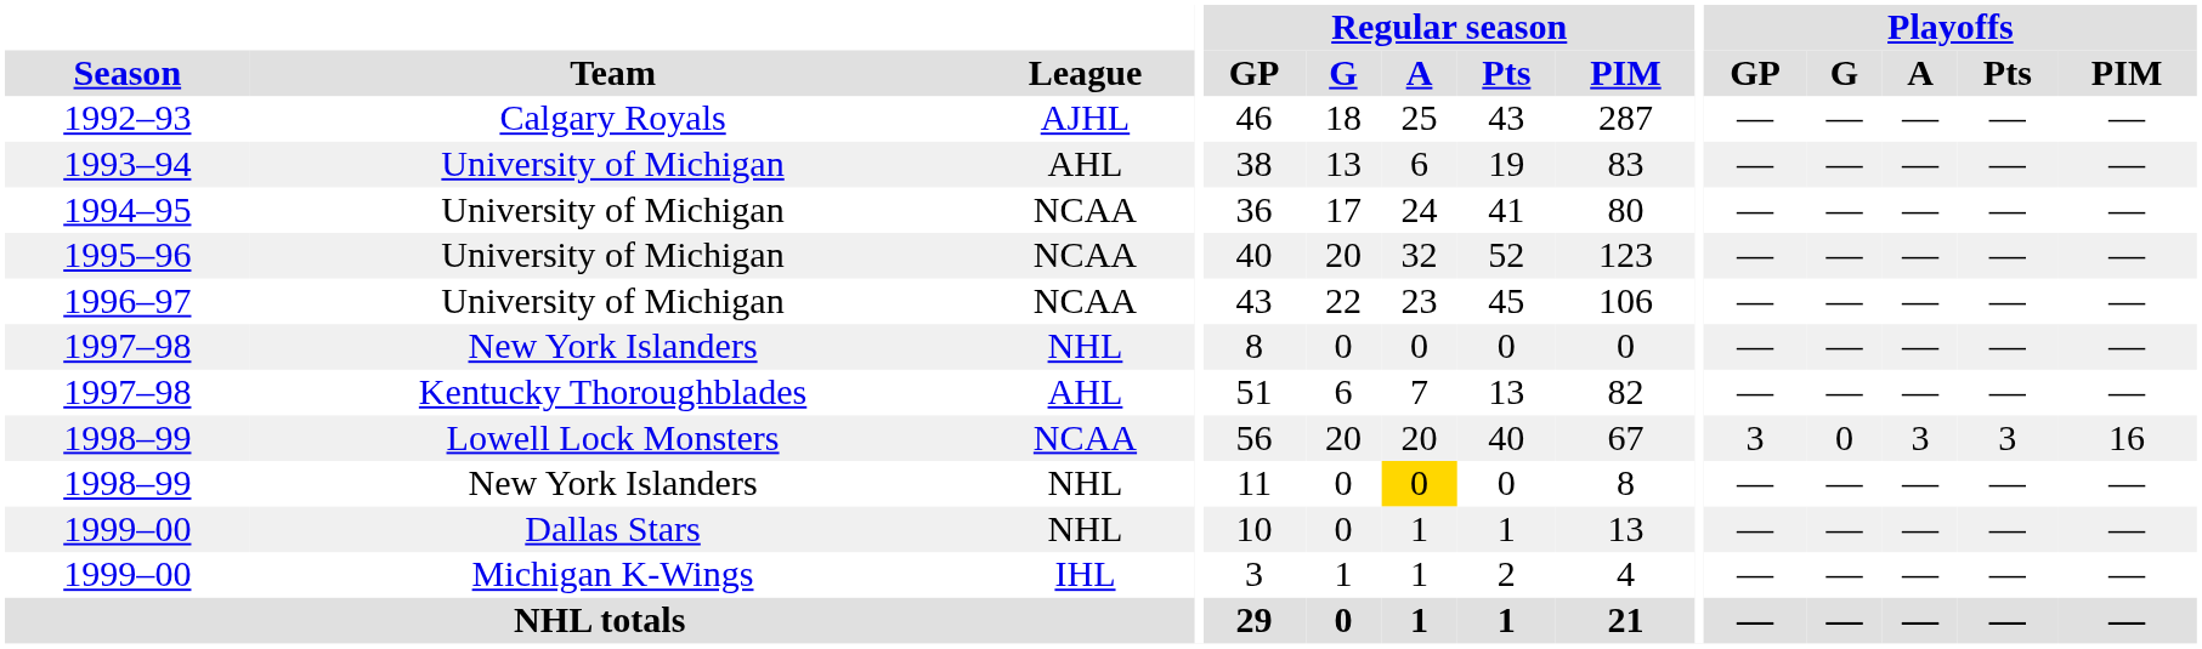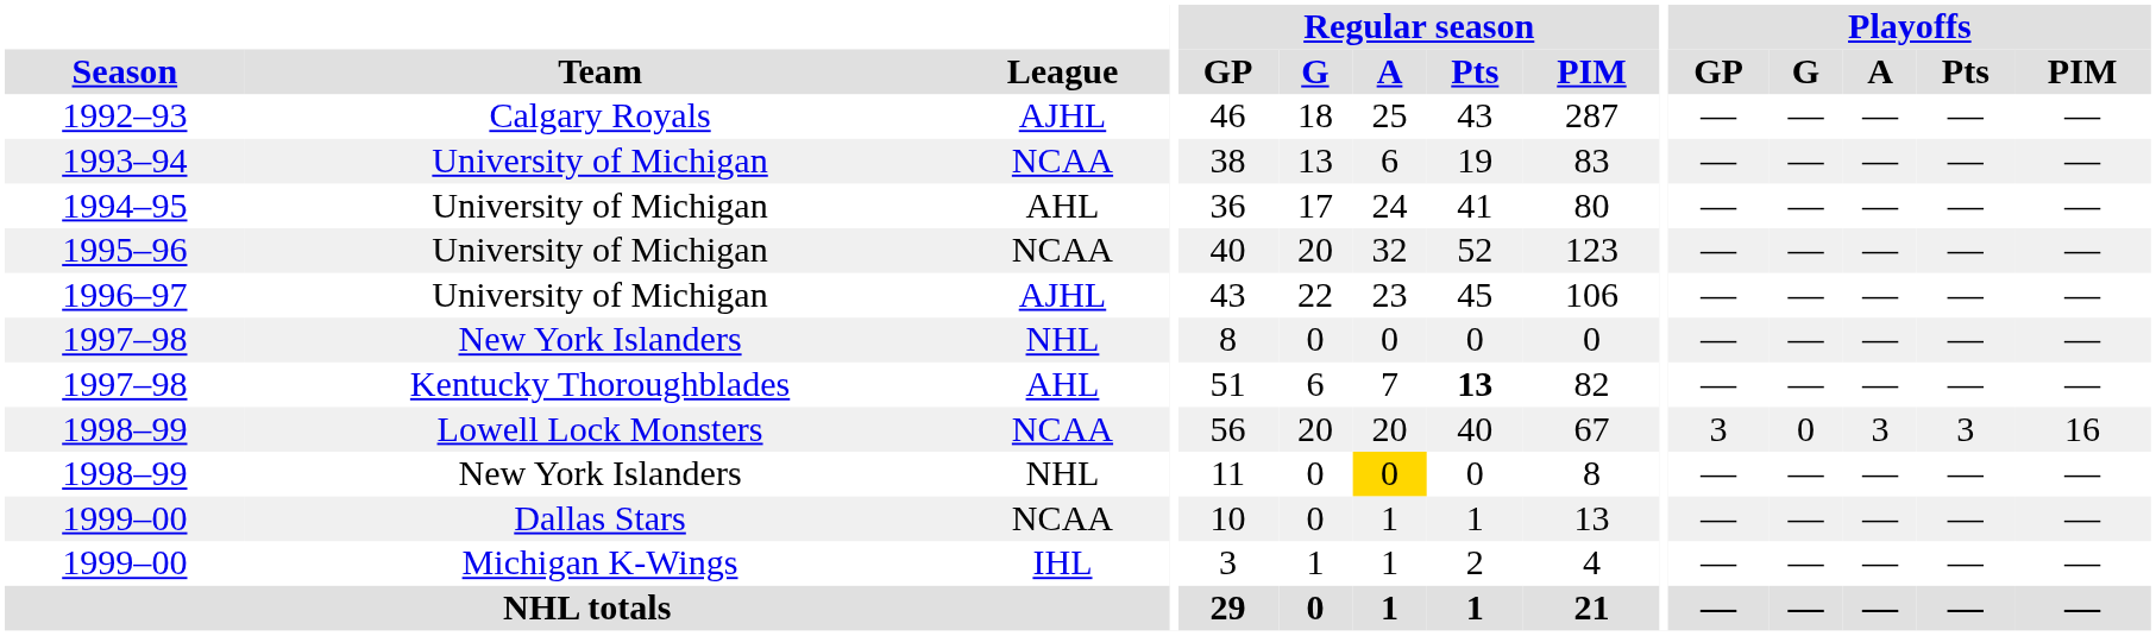1993–94 | League: AHL -> NCAA
1994–95 | League: NCAA -> AHL
1996–97 | League: NCAA -> AJHL
1997–98 / Kentucky Thoroughblades | Regular season / Pts: normal -> bold
1999–00 / Dallas Stars | League: NHL -> NCAA
